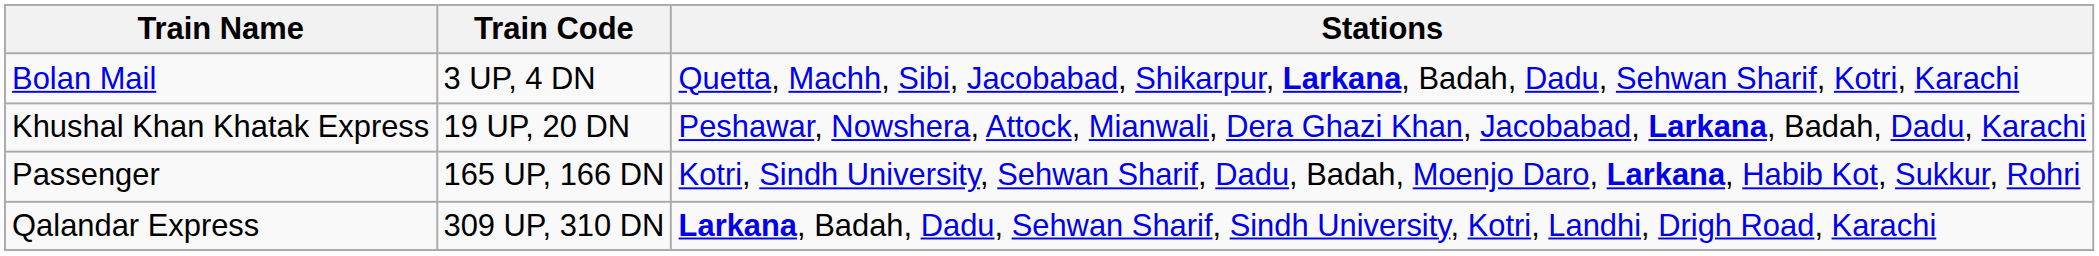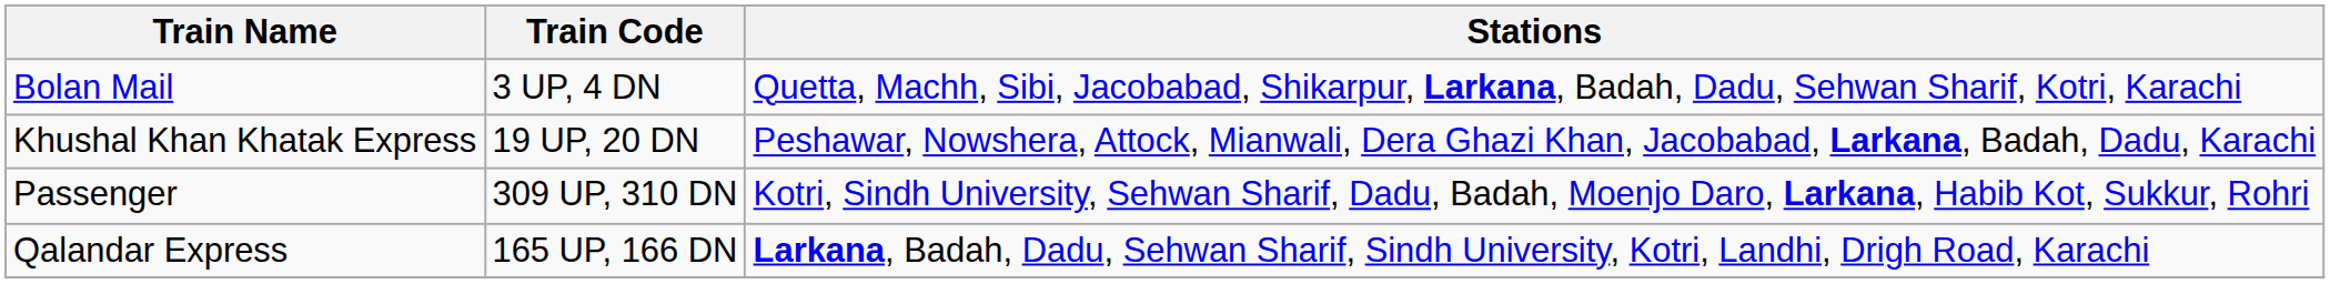Passenger | Train Code: 165 UP, 166 DN -> 309 UP, 310 DN
Qalandar Express | Train Code: 309 UP, 310 DN -> 165 UP, 166 DN
